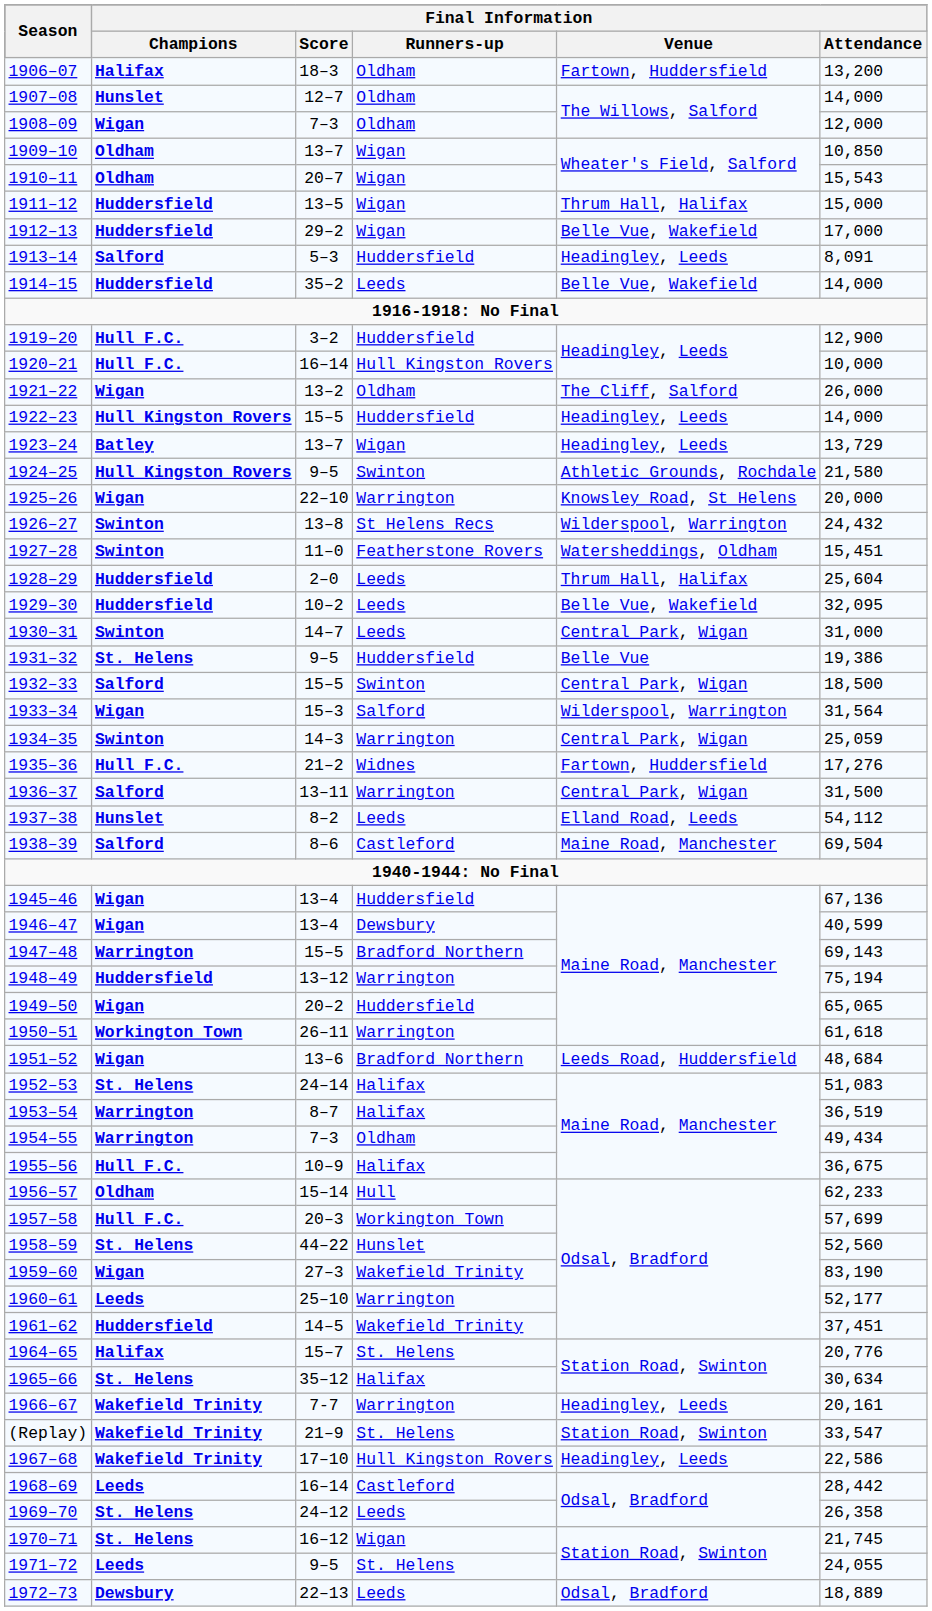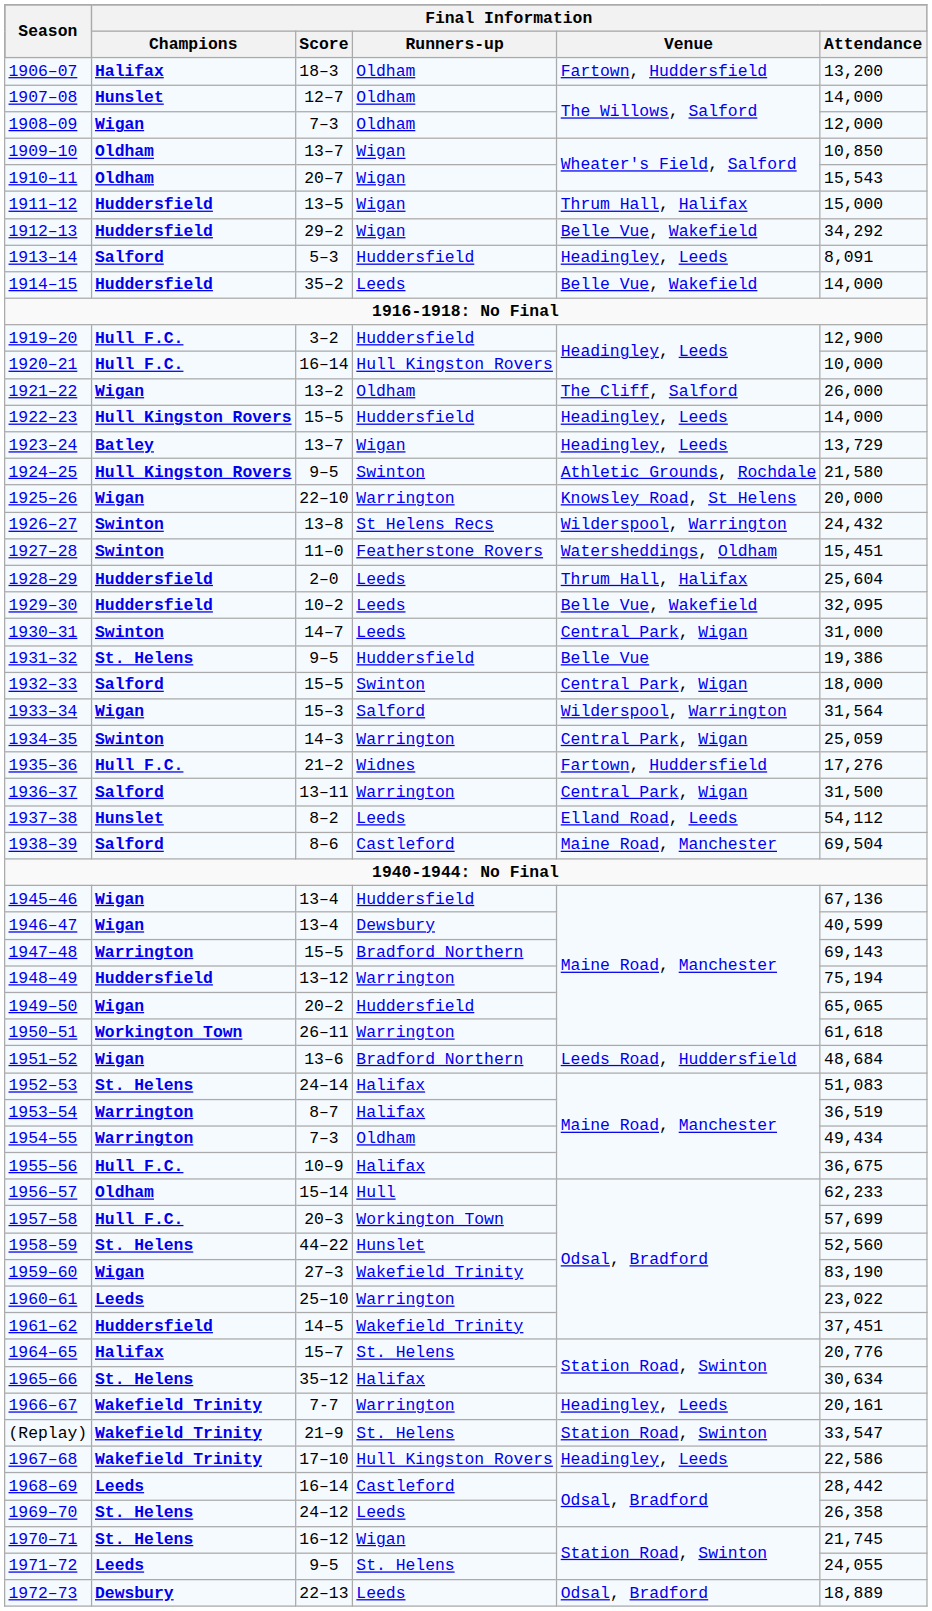1912–13 | Final Information / Attendance: 17,000 -> 34,292
1932–33 | Final Information / Attendance: 18,500 -> 18,000
1960–61 | Final Information / Attendance: 52,177 -> 23,022
